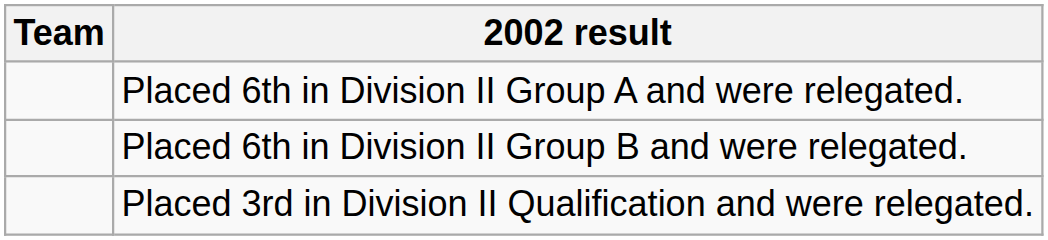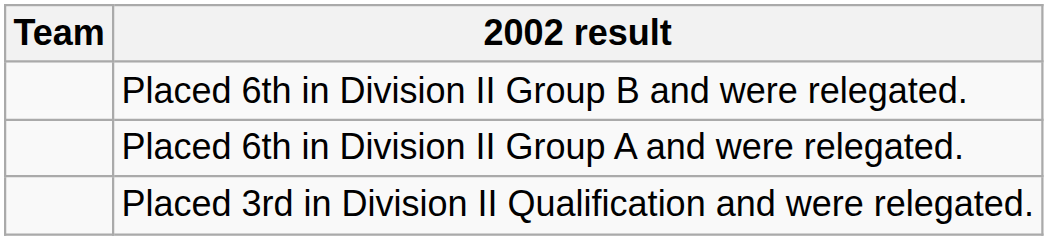rows swapped: Placed 6th in Division II Group A and were relegated. <-> Placed 6th in Division II Group B and were relegated.
